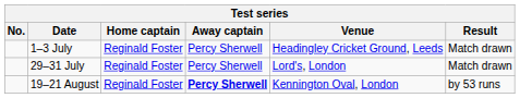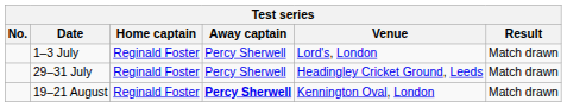1–3 July | Venue: Headingley Cricket Ground, Leeds -> Lord's, London
29–31 July | Venue: Lord's, London -> Headingley Cricket Ground, Leeds
19–21 August | Result: by 53 runs -> Match drawn
